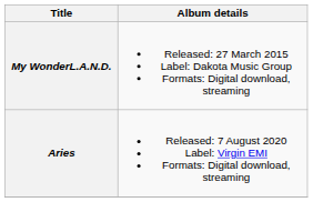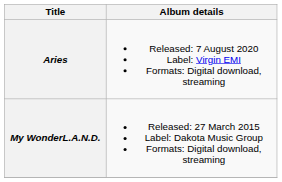rows swapped: My WonderL.A.N.D. <-> Aries
